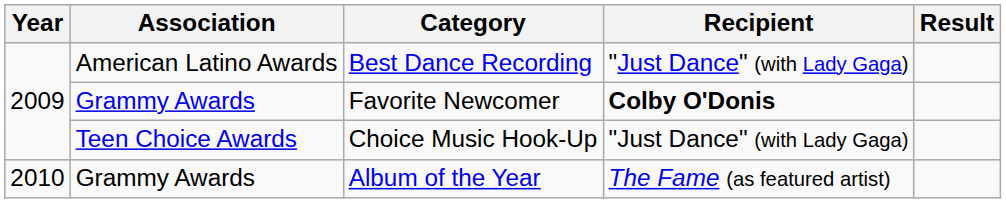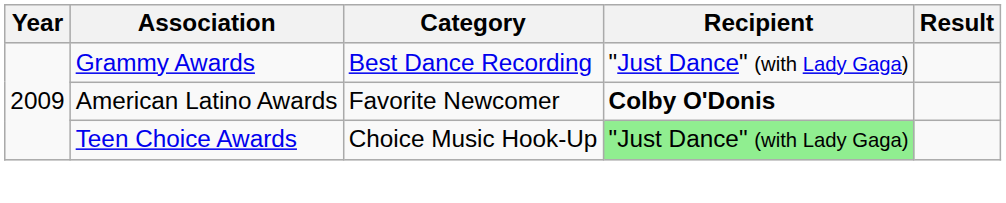Best Dance Recording | Association: American Latino Awards -> Grammy Awards
Favorite Newcomer | Association: Grammy Awards -> American Latino Awards
Choice Music Hook-Up | Recipient: no background -> lightgreen background
- row: 2010 | Grammy Awards | Album of the Year | The Fame (as featured artist)
